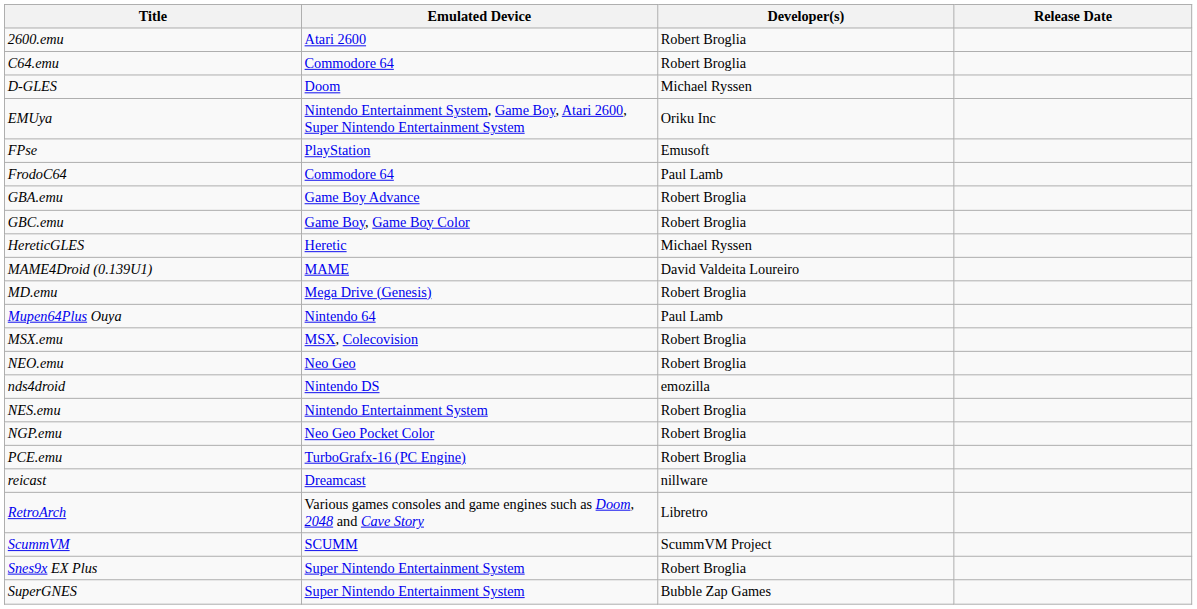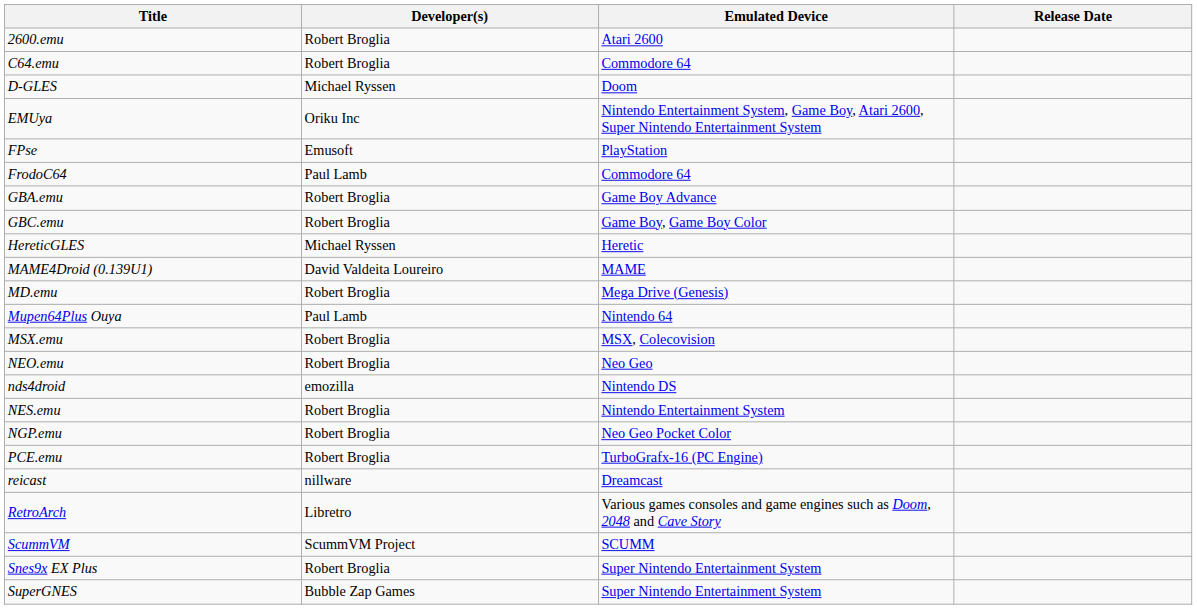columns swapped: Developer(s) <-> Emulated Device
